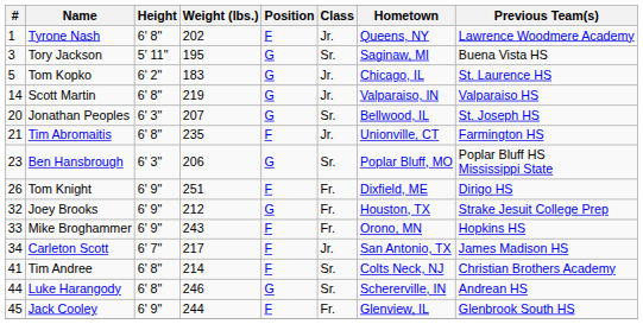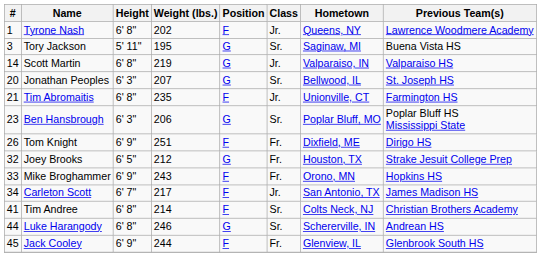- row: 5 | Tom Kopko | 6' 2" | 183 | G | Jr. | Chicago, IL | St. Laurence HS
Joey Brooks | Height: 6' 9" -> 6' 5"
